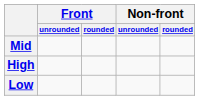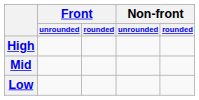rows swapped: High <-> Mid
